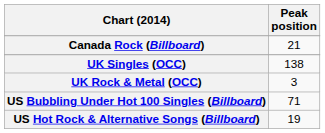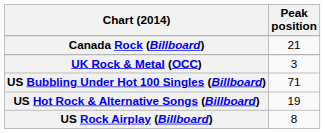- row: UK Singles (OCC) | 138
+ row: US Rock Airplay (Billboard) | 8
